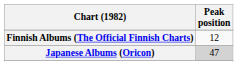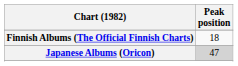Finnish Albums (The Official Finnish Charts) | Peak position: 12 -> 18
